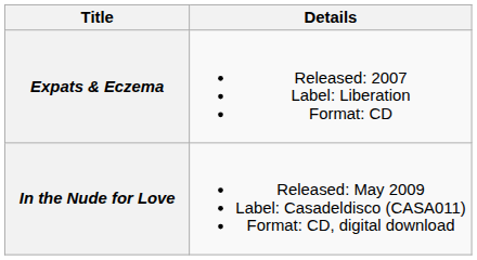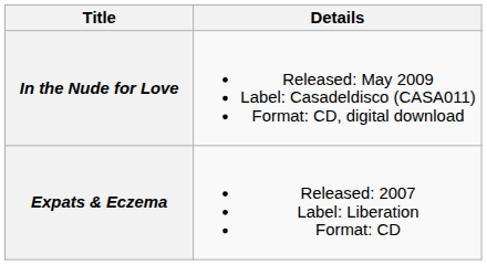rows swapped: Expats & Eczema <-> In the Nude for Love
